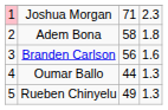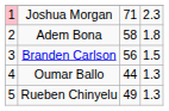Branden Carlson | column 4: 1.6 -> 1.5
